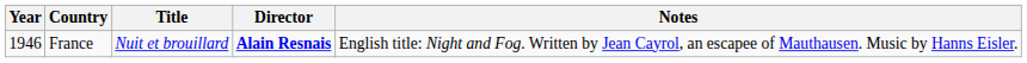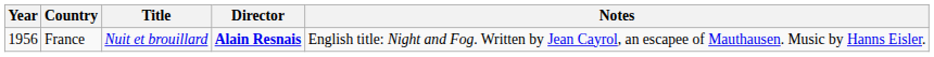France | Year: 1946 -> 1956
